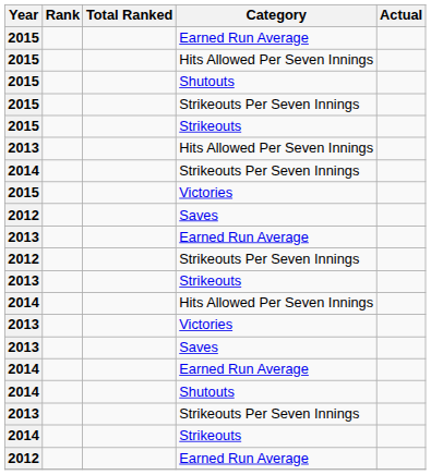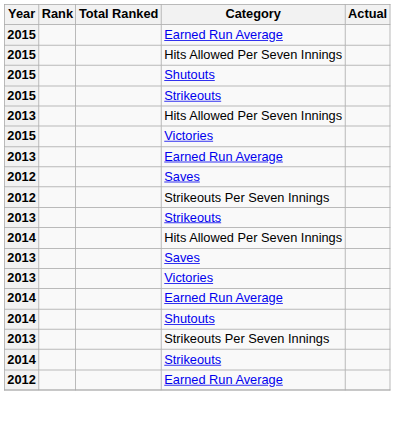- row: 2015 | Strikeouts Per Seven Innings
- row: 2014 | Strikeouts Per Seven Innings
rows swapped: 2013 / Earned Run Average <-> 2012 / Saves
rows swapped: 2013 / Victories <-> 2013 / Saves
